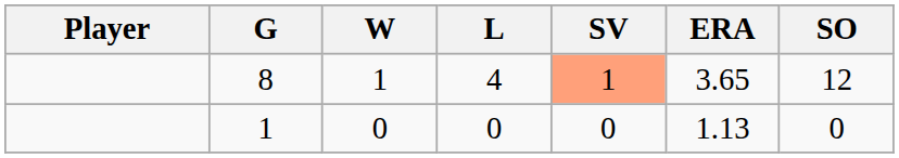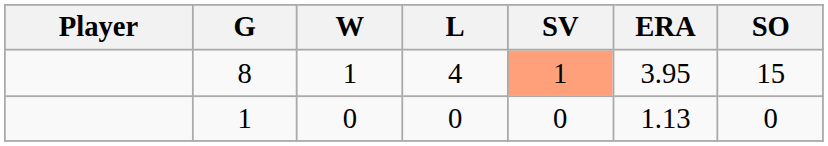8 | ERA: 3.65 -> 3.95
8 | SO: 12 -> 15
